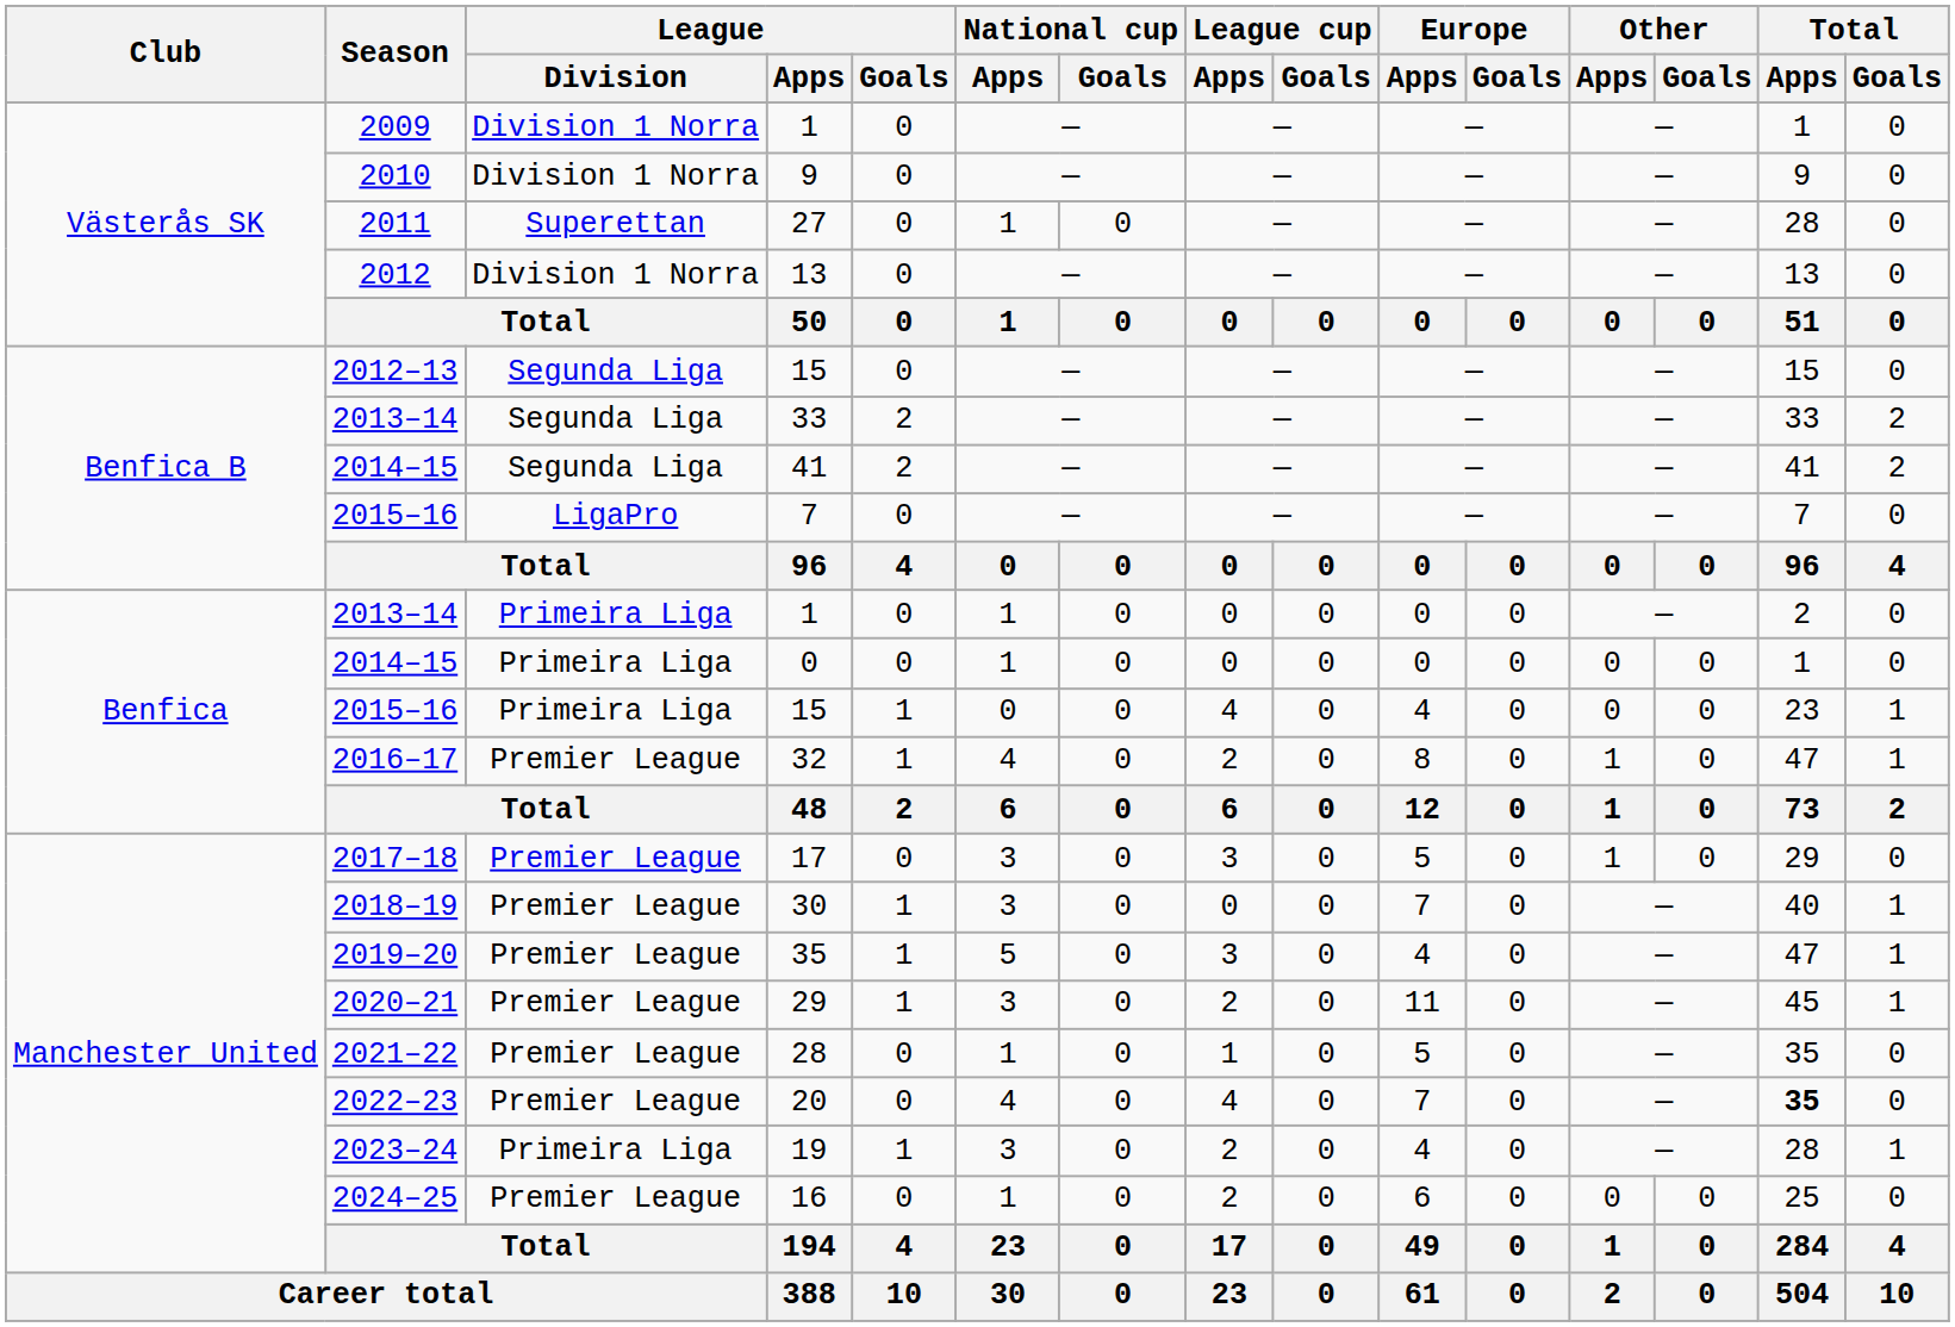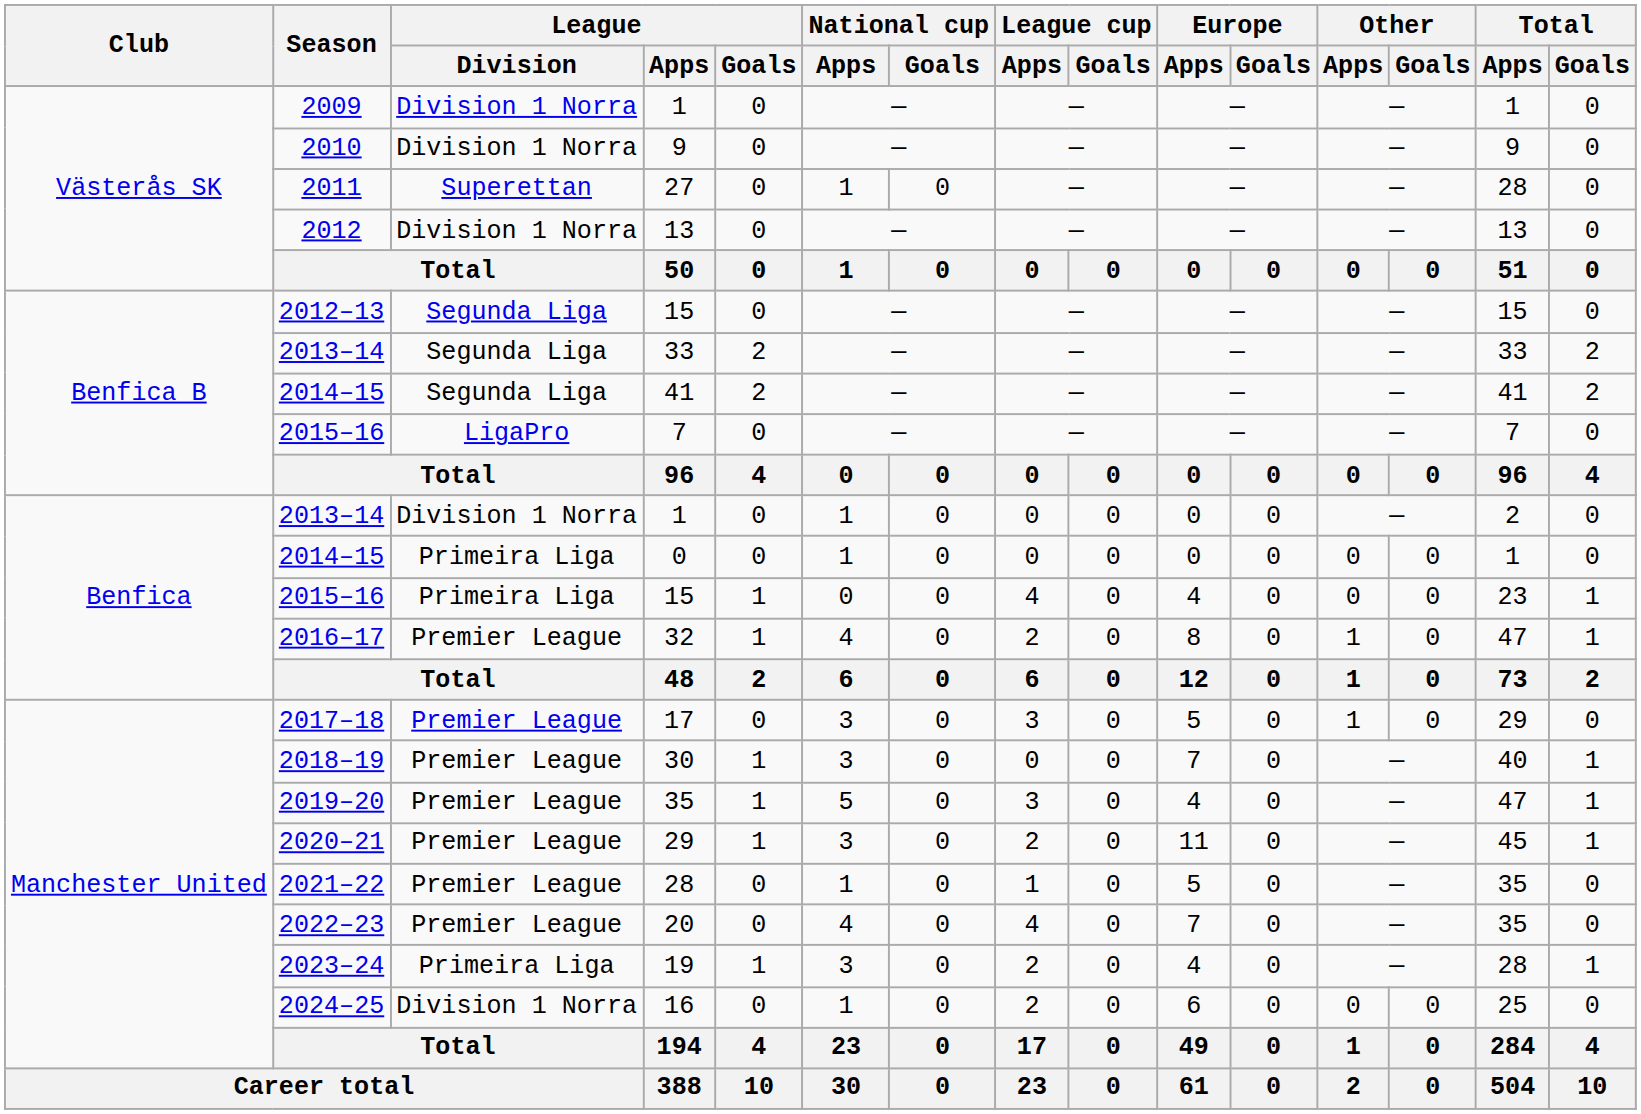2013–14 / 1 | League / Division: Primeira Liga -> Division 1 Norra
20 | Total / Apps: bold -> normal
16 | League / Division: Premier League -> Division 1 Norra
